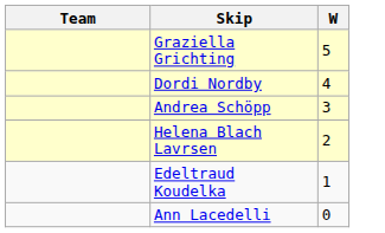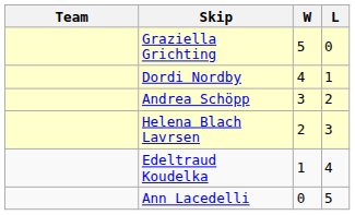+ column: L | 0 | 1 | 2 | 3 | 4 | 5
